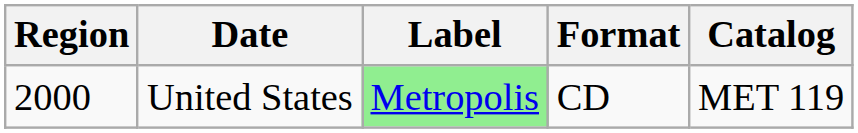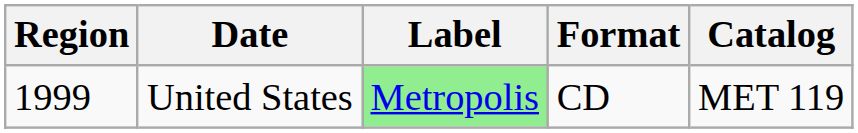United States | Region: 2000 -> 1999
